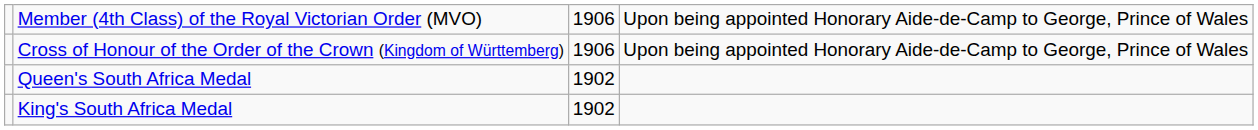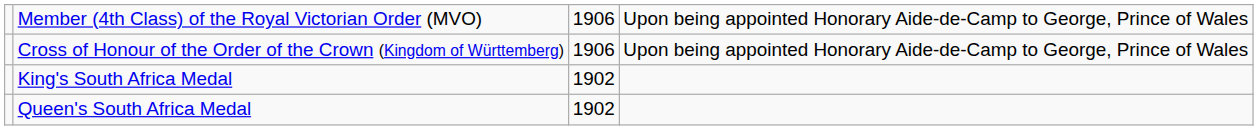rows swapped: King's South Africa Medal <-> Queen's South Africa Medal
